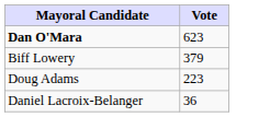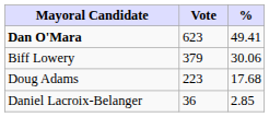+ column: % | 49.41 | 30.06 | 17.68 | 2.85
